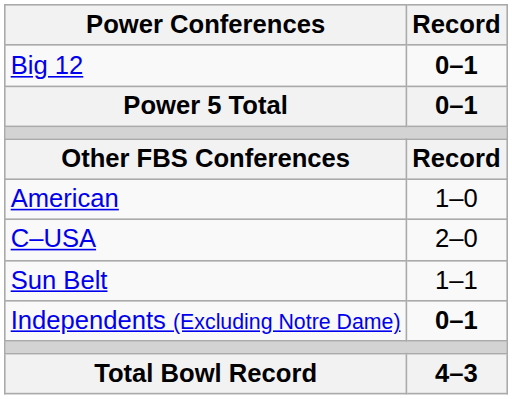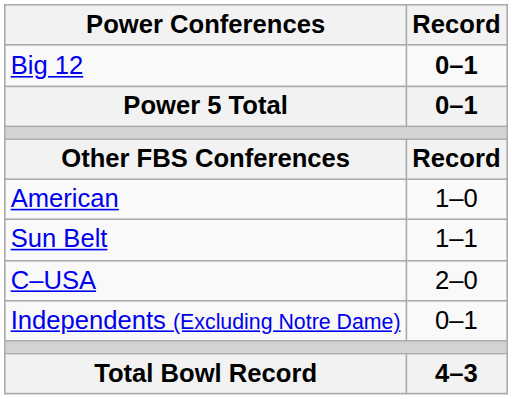rows swapped: C–USA <-> Sun Belt
Independents (Excluding Notre Dame) | Record: bold -> normal
